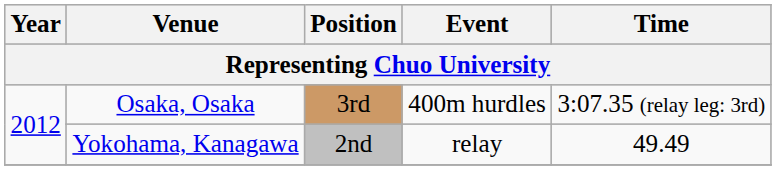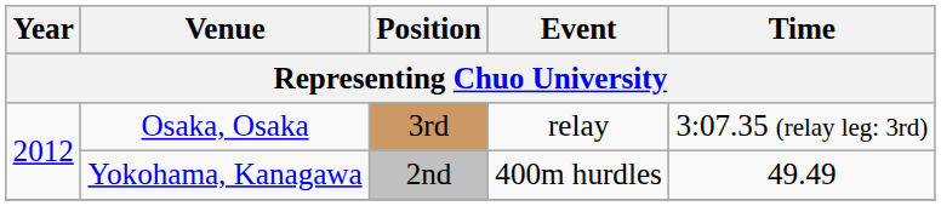Osaka, Osaka | Event: 400m hurdles -> relay
Yokohama, Kanagawa | Event: relay -> 400m hurdles
